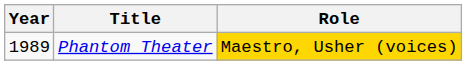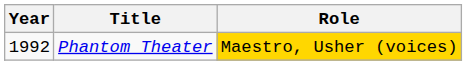Phantom Theater | Year: 1989 -> 1992
